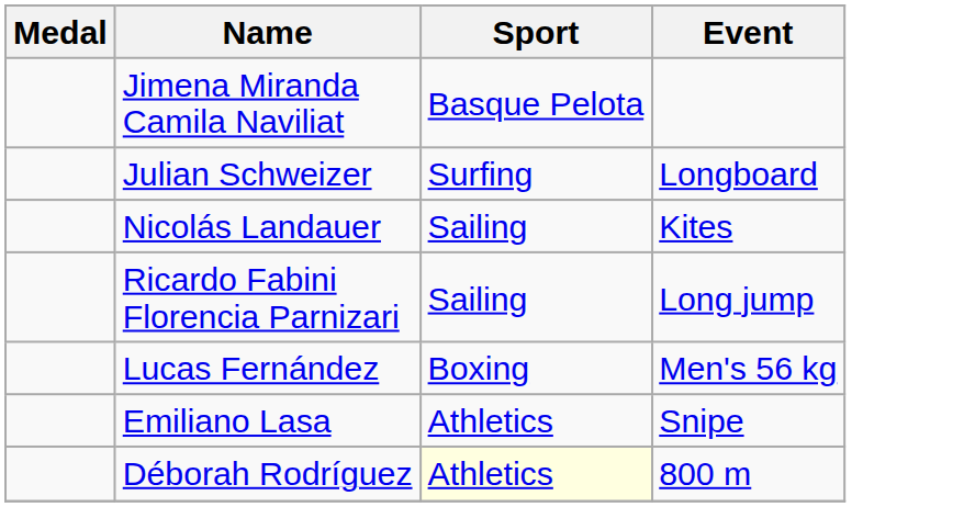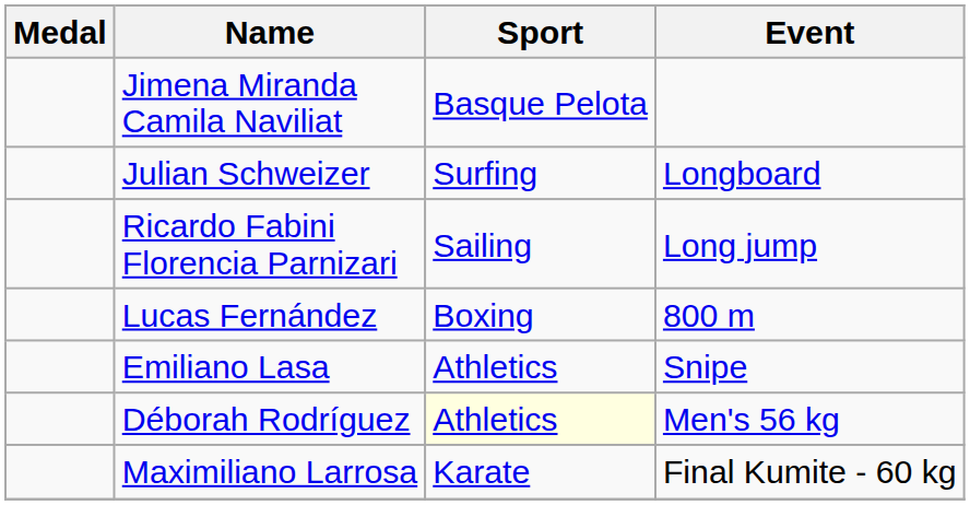- row: Nicolás Landauer | Sailing | Kites
Lucas Fernández | Event: Men's 56 kg -> 800 m
Déborah Rodríguez | Event: 800 m -> Men's 56 kg
+ row: Maximiliano Larrosa | Karate | Final Kumite - 60 kg
